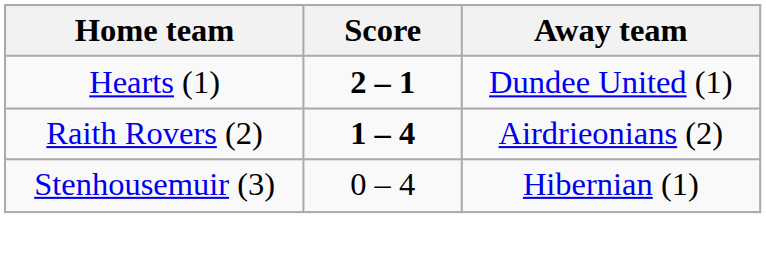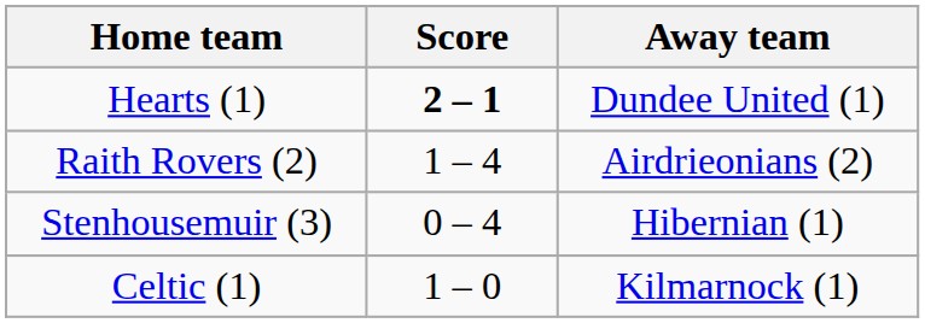Raith Rovers (2) | Score: bold -> normal
+ row: Celtic (1) | 1 – 0 | Kilmarnock (1)
